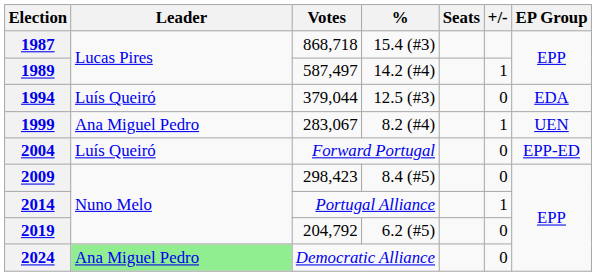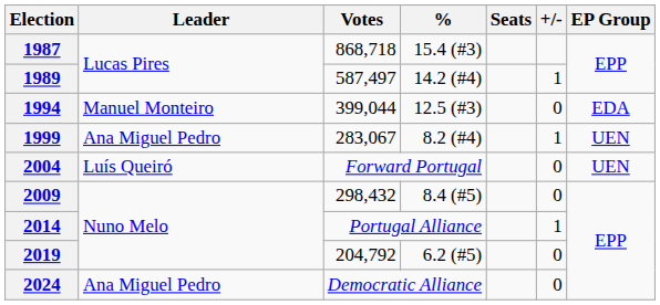1994 | Leader: Luís Queiró -> Manuel Monteiro
1994 | Votes: 379,044 -> 399,044
2004 | EP Group: EPP-ED -> UEN
2009 | Votes: 298,423 -> 298,432
2024 | Leader: lightgreen background -> no background
